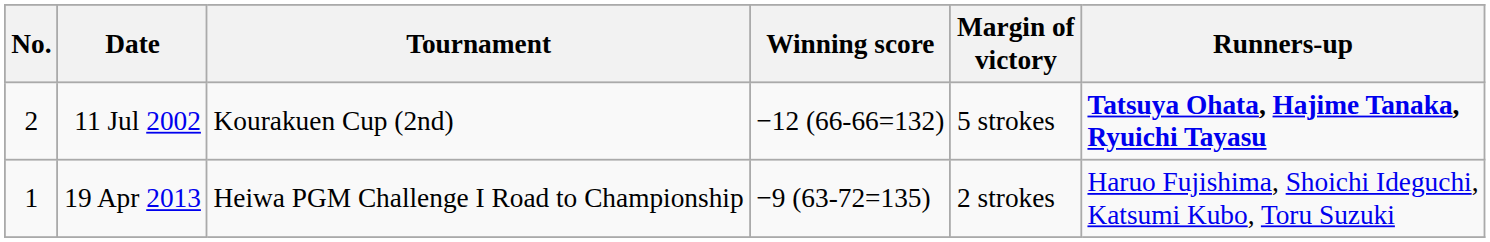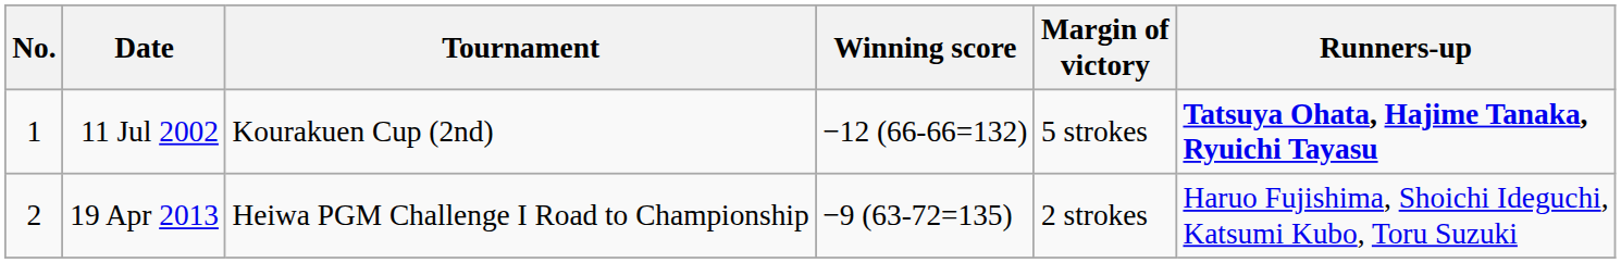11 Jul 2002 | No.: 2 -> 1
19 Apr 2013 | No.: 1 -> 2
